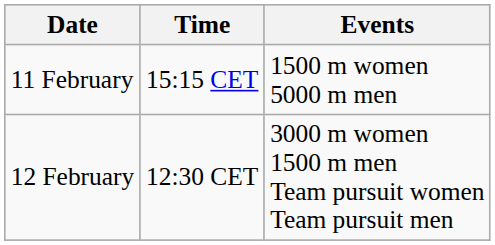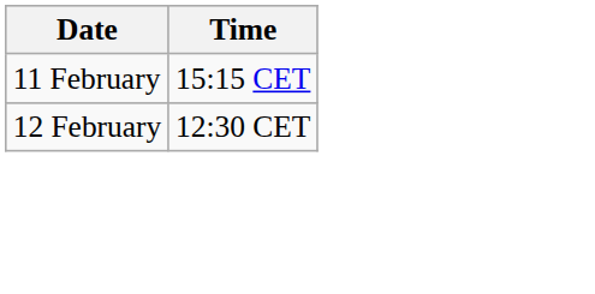- column: Events | 1500 m women 5000 m men | 3000 m women 1500 m men Team pursuit women Team pursuit men
